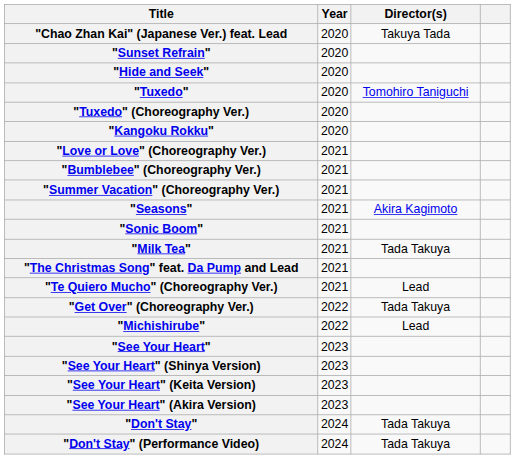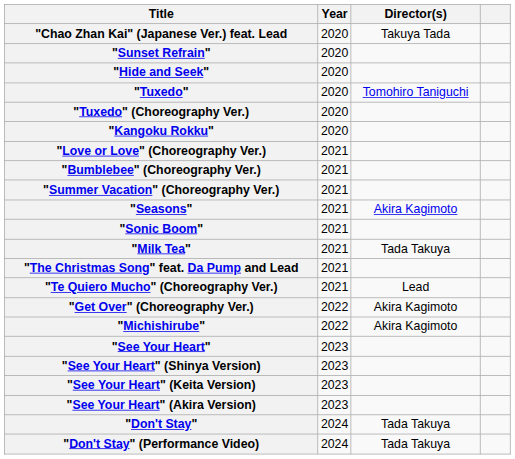"Get Over" (Choreography Ver.) | Director(s): Tada Takuya -> Akira Kagimoto
"Michishirube" | Director(s): Lead -> Akira Kagimoto
